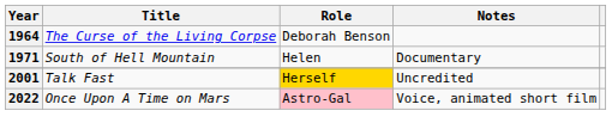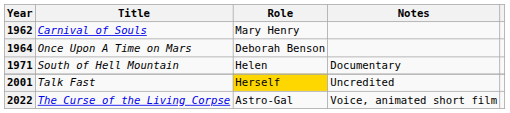+ row: 1962 | Carnival of Souls | Mary Henry
1964 | Title: The Curse of the Living Corpse -> Once Upon A Time on Mars
2022 | Title: Once Upon A Time on Mars -> The Curse of the Living Corpse
2022 | Role: pink background -> no background
